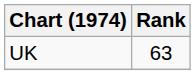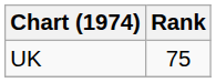UK | Rank: 63 -> 75
